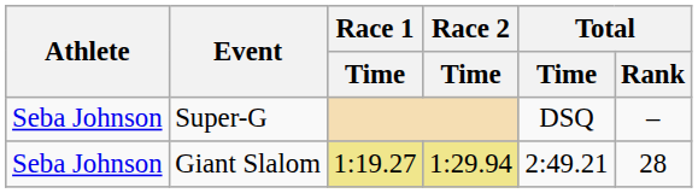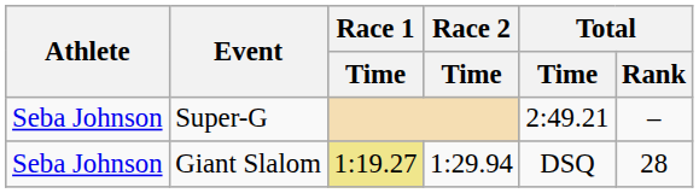Super-G | Total / Time: DSQ -> 2:49.21
Giant Slalom | Race 2 / Time: khaki background -> no background
Giant Slalom | Total / Time: 2:49.21 -> DSQ
